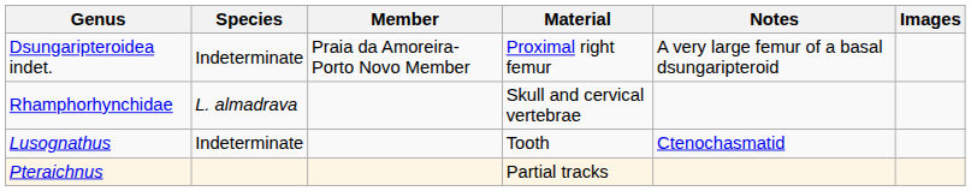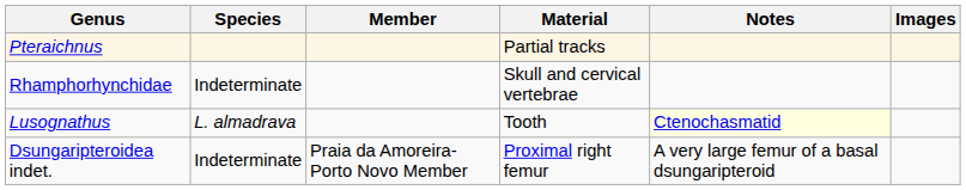rows swapped: Dsungaripteroidea indet. <-> Pteraichnus
Rhamphorhynchidae | Species: L. almadrava -> Indeterminate
Lusognathus | Species: Indeterminate -> L. almadrava
Lusognathus | Notes: no background -> lightyellow background
